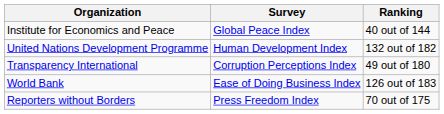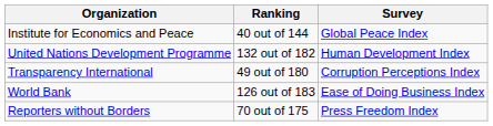columns swapped: Survey <-> Ranking
